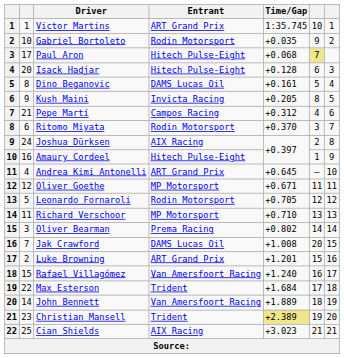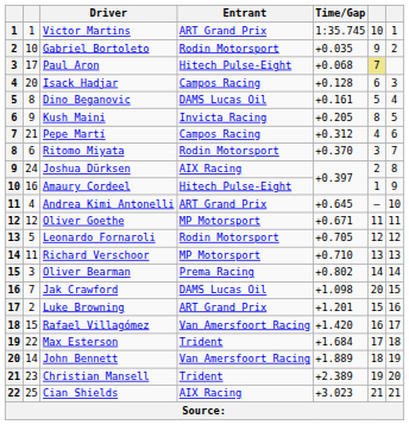Isack Hadjar | Entrant: Hitech Pulse-Eight -> Campos Racing
Jak Crawford | Time/Gap: +1.008 -> +1.098
Rafael Villagómez | Time/Gap: +1.240 -> +1.420
Christian Mansell | Time/Gap: khaki background -> no background
